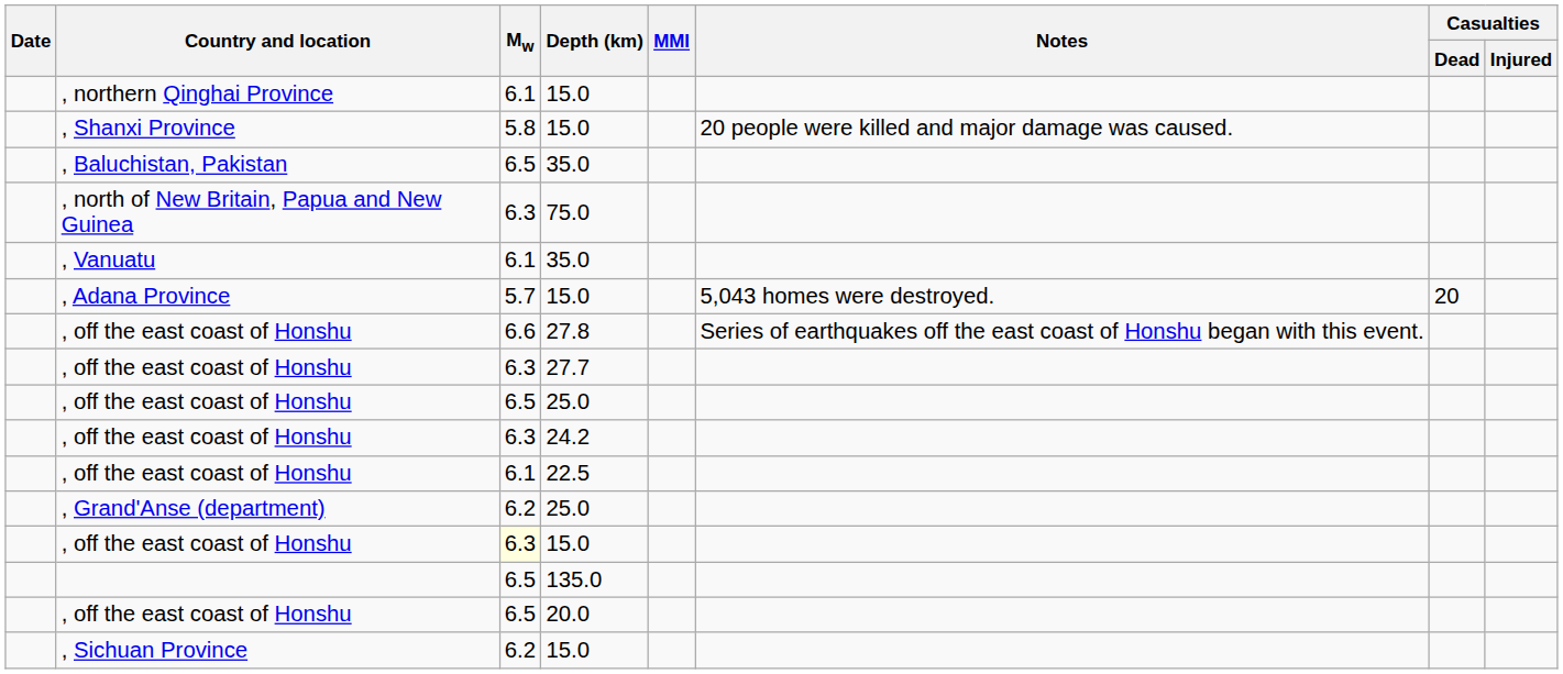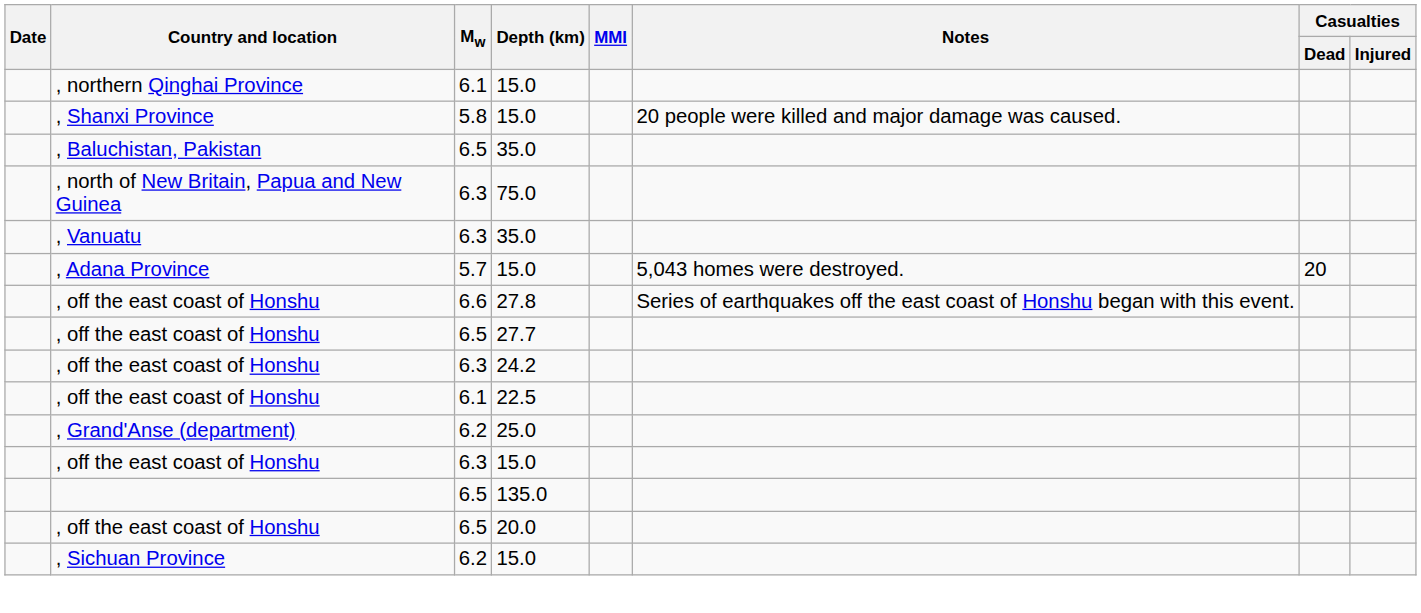, Vanuatu | Mw: 6.1 -> 6.3
, off the east coast of Honshu / 27.7 | Mw: 6.3 -> 6.5
- row: , off the east coast of Honshu | 6.5 | 25.0
, off the east coast of Honshu / 15.0 | Mw: lightyellow background -> no background
